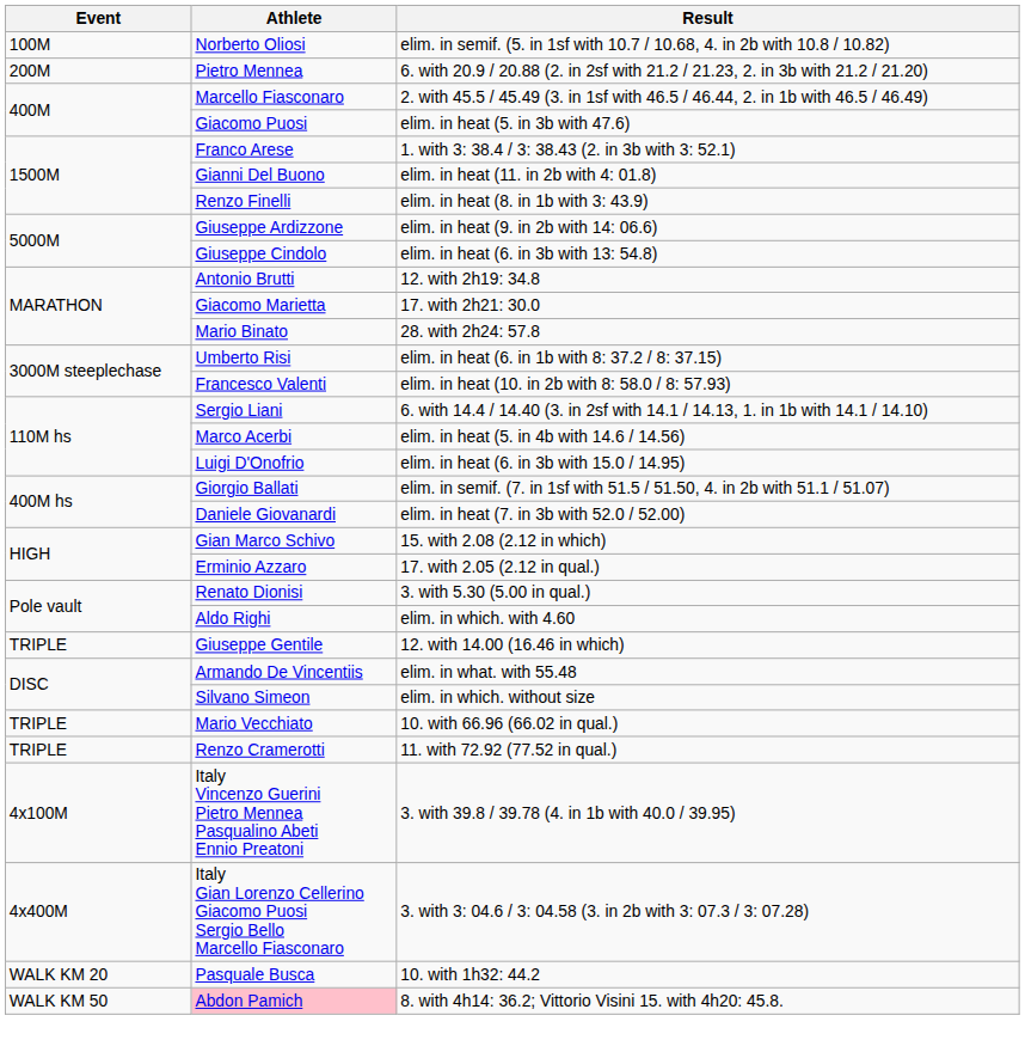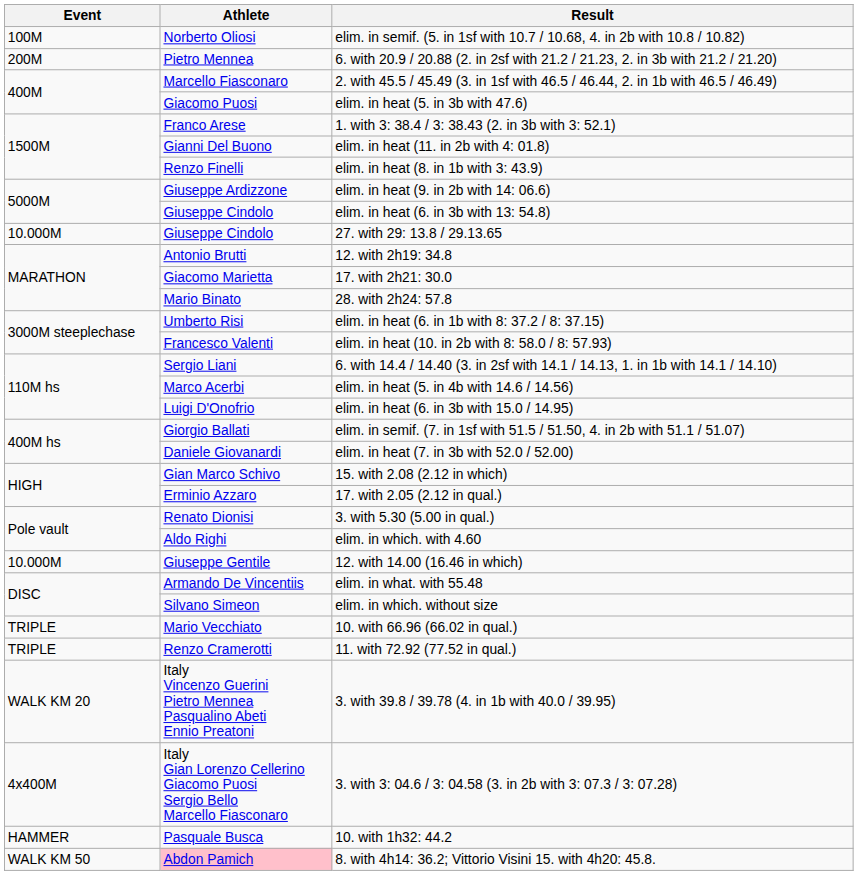+ row: 10.000M | Giuseppe Cindolo | 27. with 29: 13.8 / 29.13.65
12. with 14.00 (16.46 in which) | Event: TRIPLE -> 10.000M
3. with 39.8 / 39.78 (4. in 1b with 40.0 / 39.95) | Event: 4x100M -> WALK KM 20
10. with 1h32: 44.2 | Event: WALK KM 20 -> HAMMER
